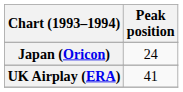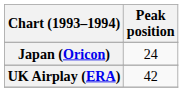UK Airplay (ERA) | Peak position: 41 -> 42
